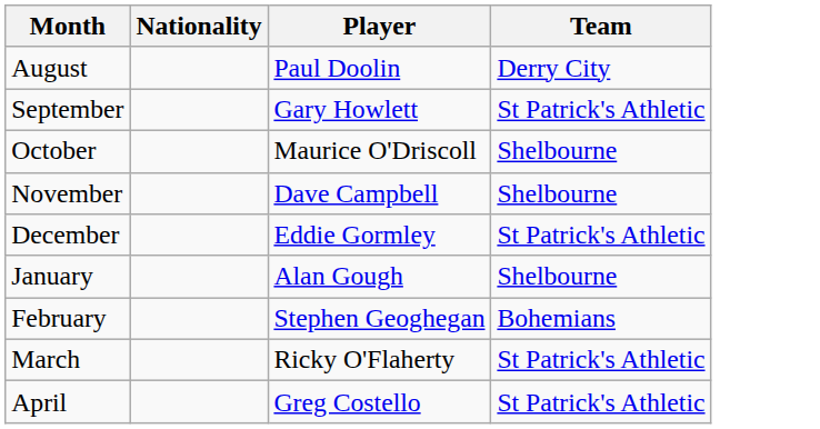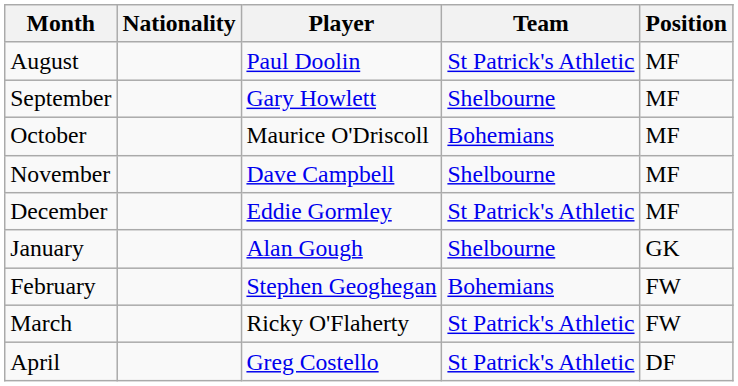+ column: Position | MF | MF | MF | MF | MF | GK | FW | FW | DF
August | Team: Derry City -> St Patrick's Athletic
September | Team: St Patrick's Athletic -> Shelbourne
October | Team: Shelbourne -> Bohemians
